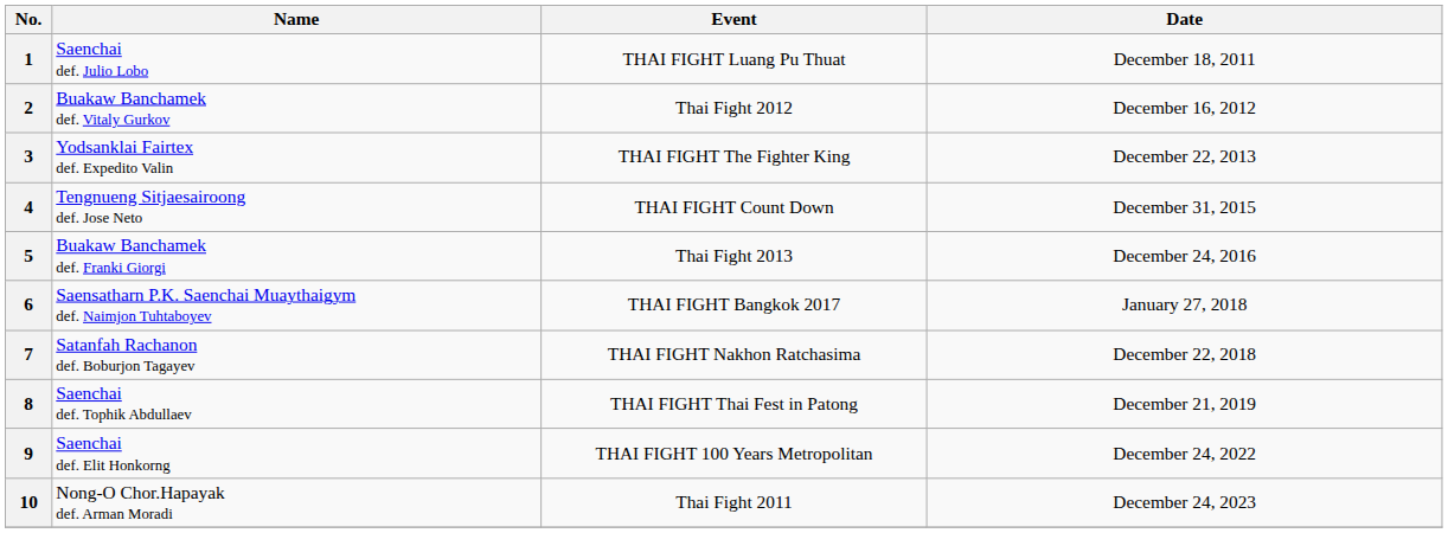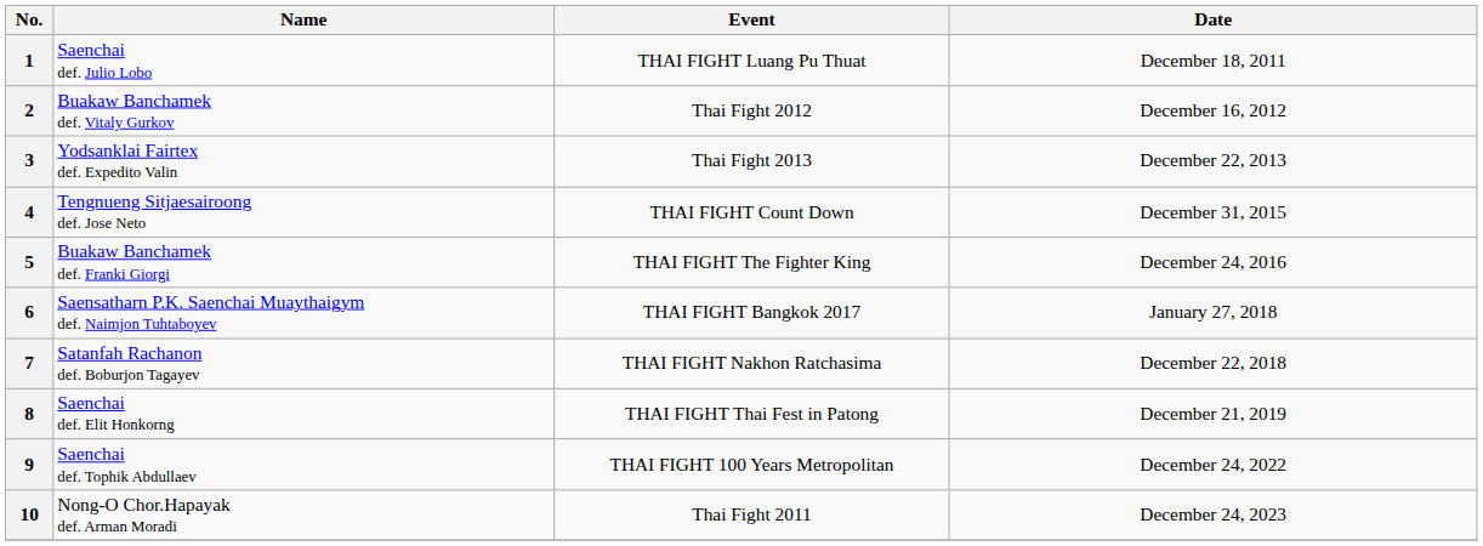3 | Event: THAI FIGHT The Fighter King -> Thai Fight 2013
5 | Event: Thai Fight 2013 -> THAI FIGHT The Fighter King
8 | Name: Saenchai def. Tophik Abdullaev -> Saenchai def. Elit Honkorng
9 | Name: Saenchai def. Elit Honkorng -> Saenchai def. Tophik Abdullaev
